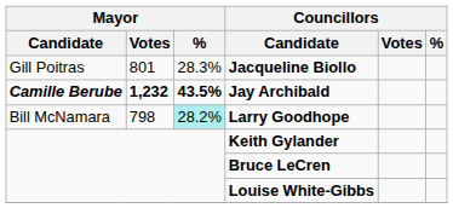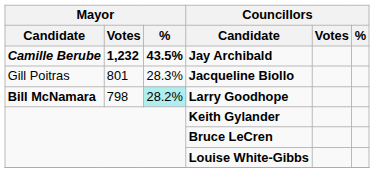rows swapped: Jay Archibald <-> Jacqueline Biollo
Larry Goodhope | Mayor / Candidate: normal -> bold
